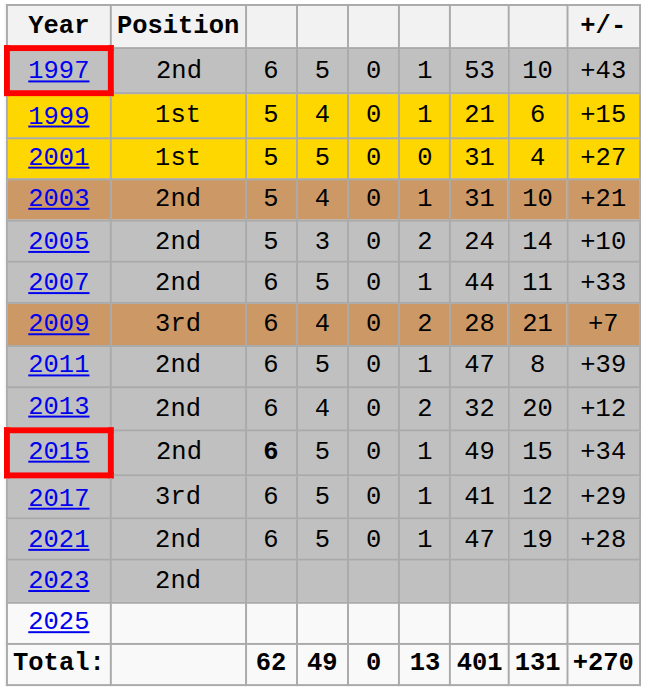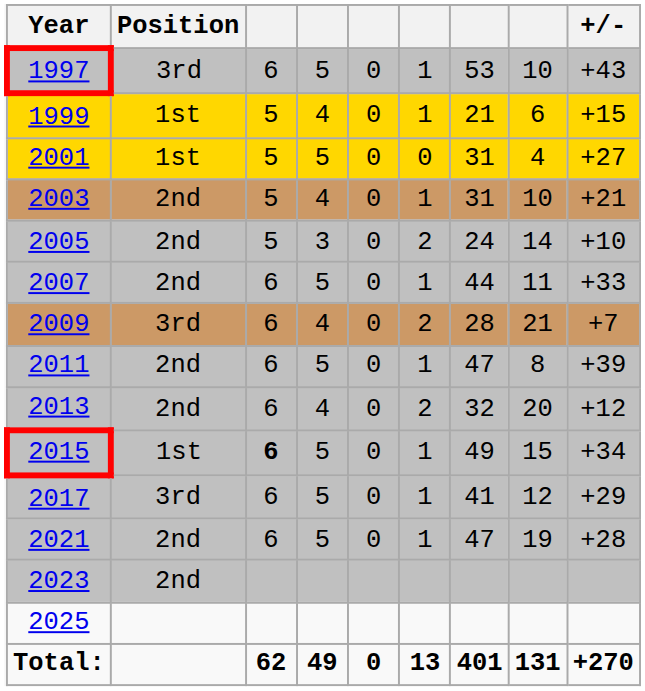1997 | Position: 2nd -> 3rd
2015 | Position: 2nd -> 1st
